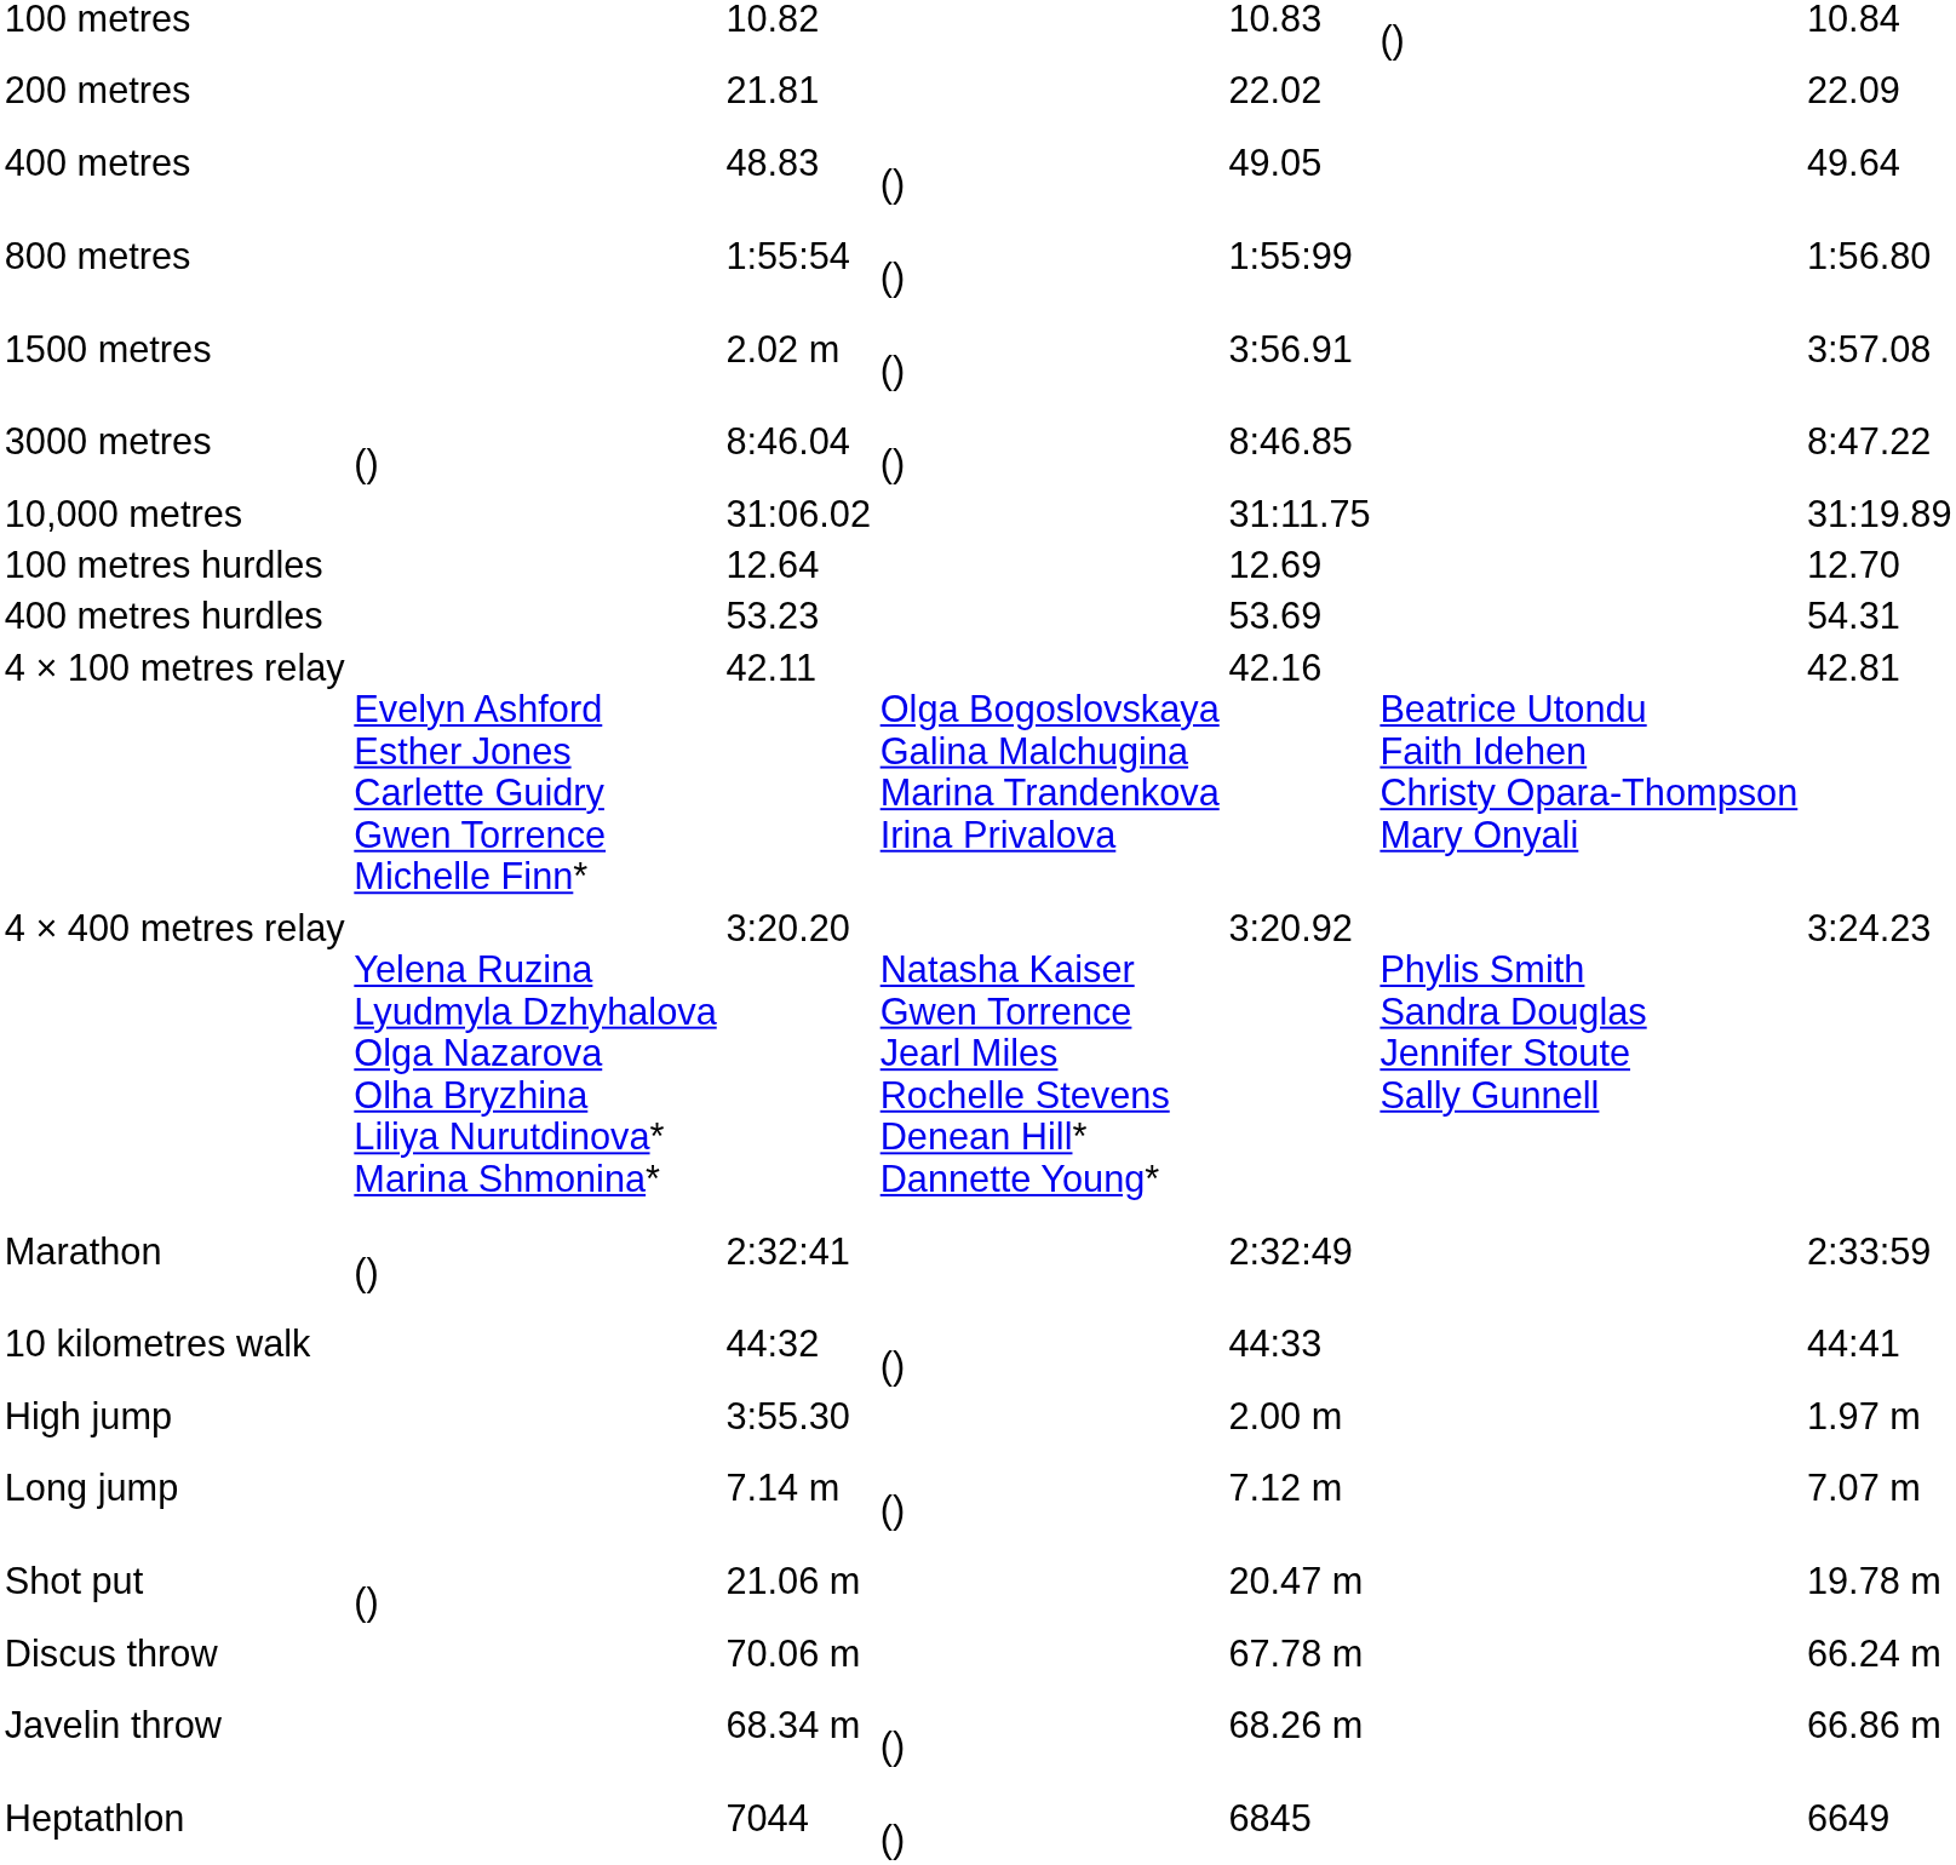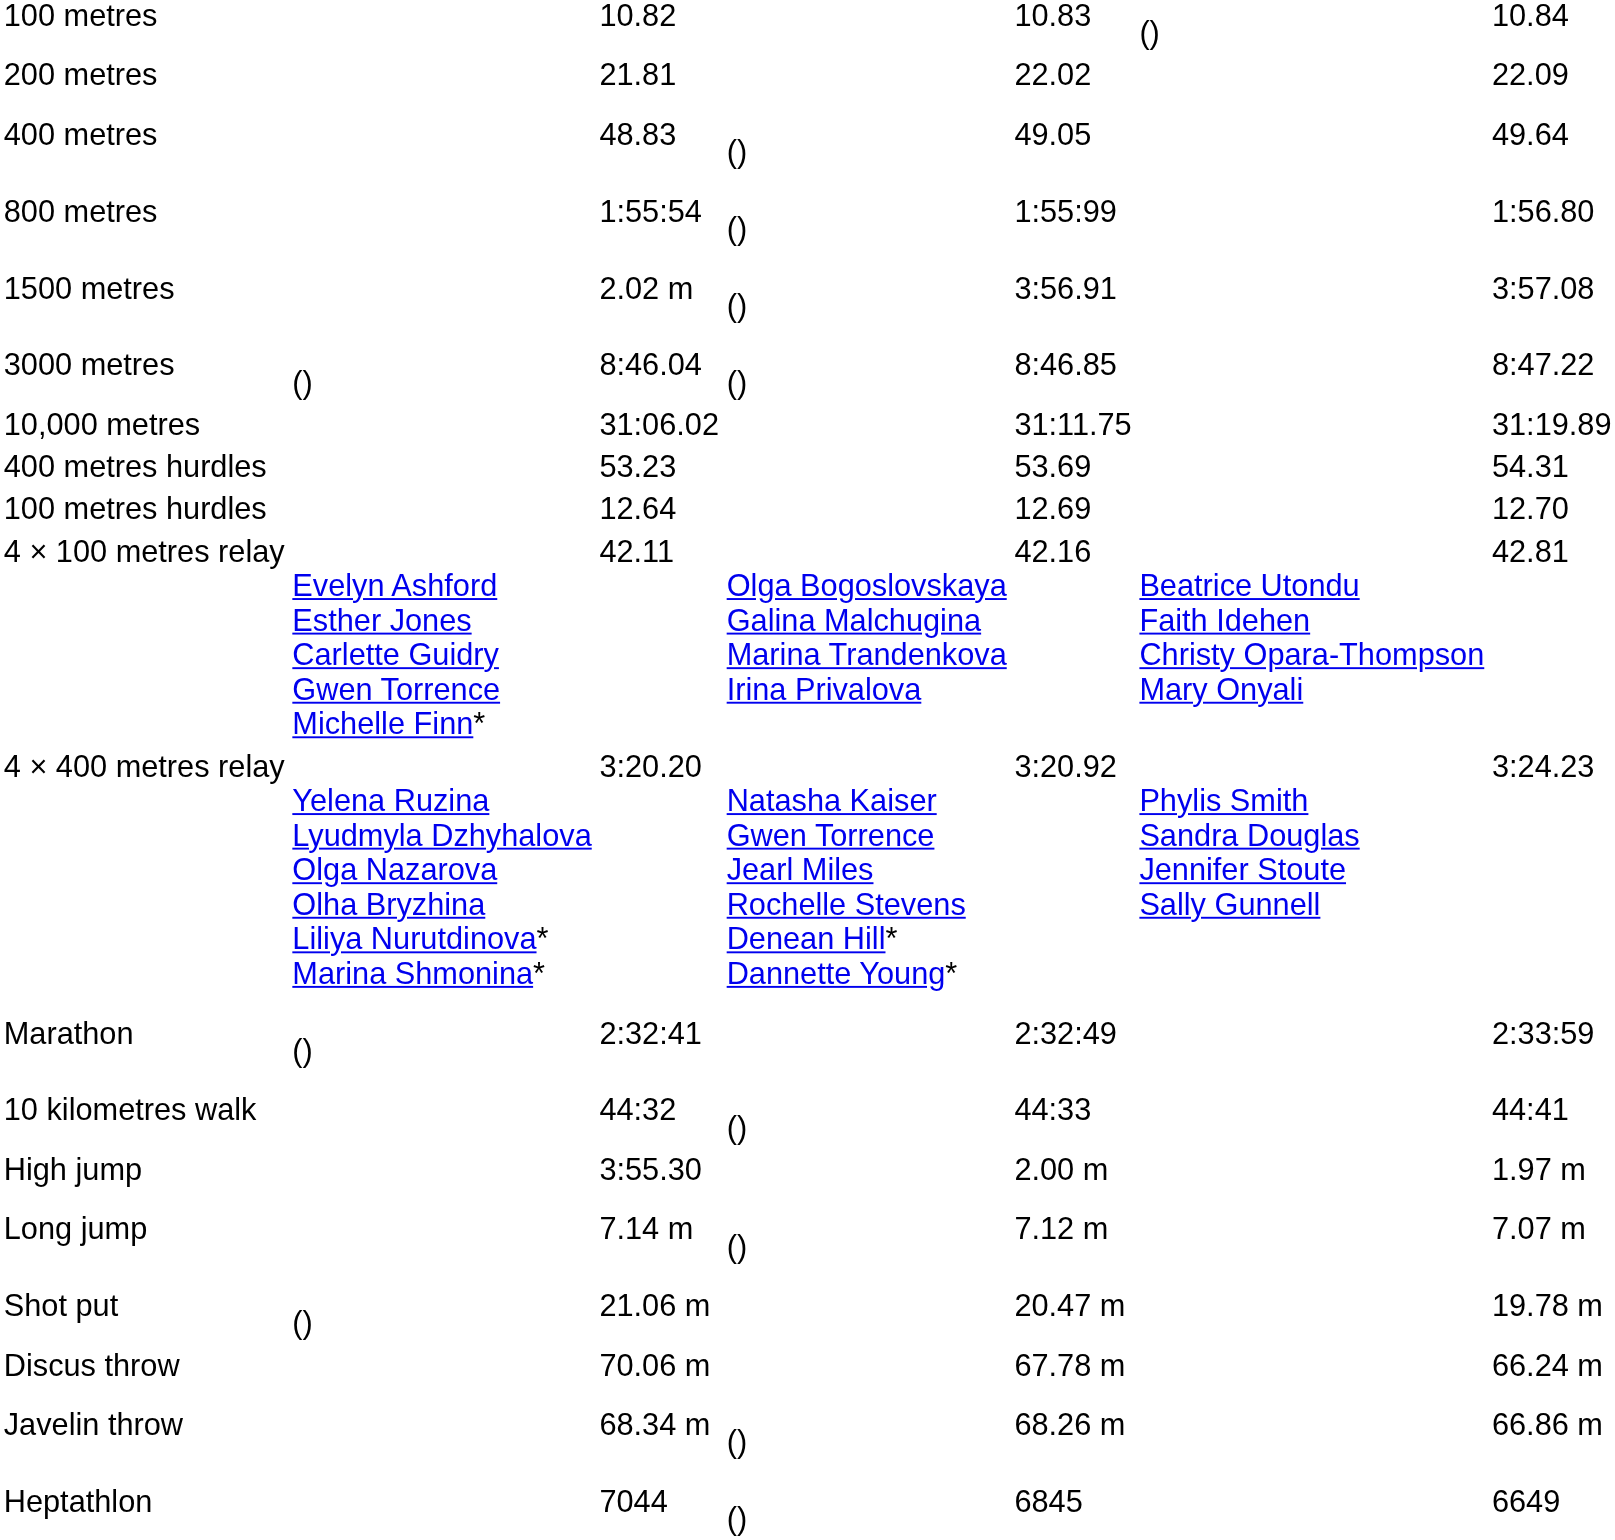rows swapped: 100 metres hurdles <-> 400 metres hurdles
